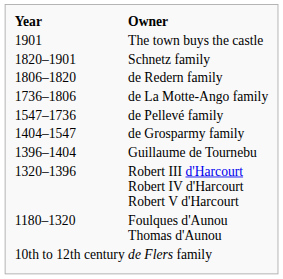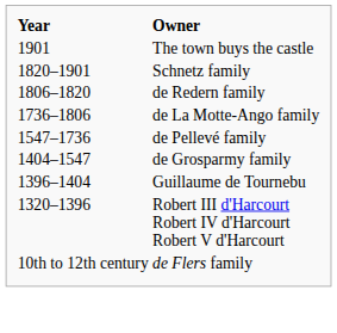- row: 1180–1320 | Foulques d'Aunou Thomas d'Aunou
